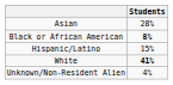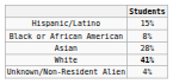rows swapped: Asian <-> Hispanic/Latino
Black or African American | Students: bold -> normal
